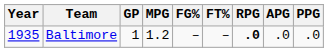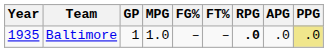Baltimore | MPG: 1.2 -> 1.0
Baltimore | PPG: no background -> khaki background
